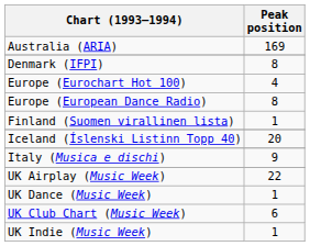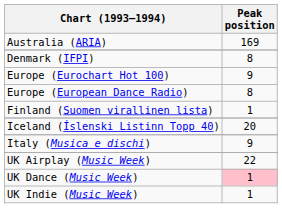Europe (Eurochart Hot 100) | Peak position: 4 -> 9
UK Dance (Music Week) | Peak position: no background -> pink background
- row: UK Club Chart (Music Week) | 6
